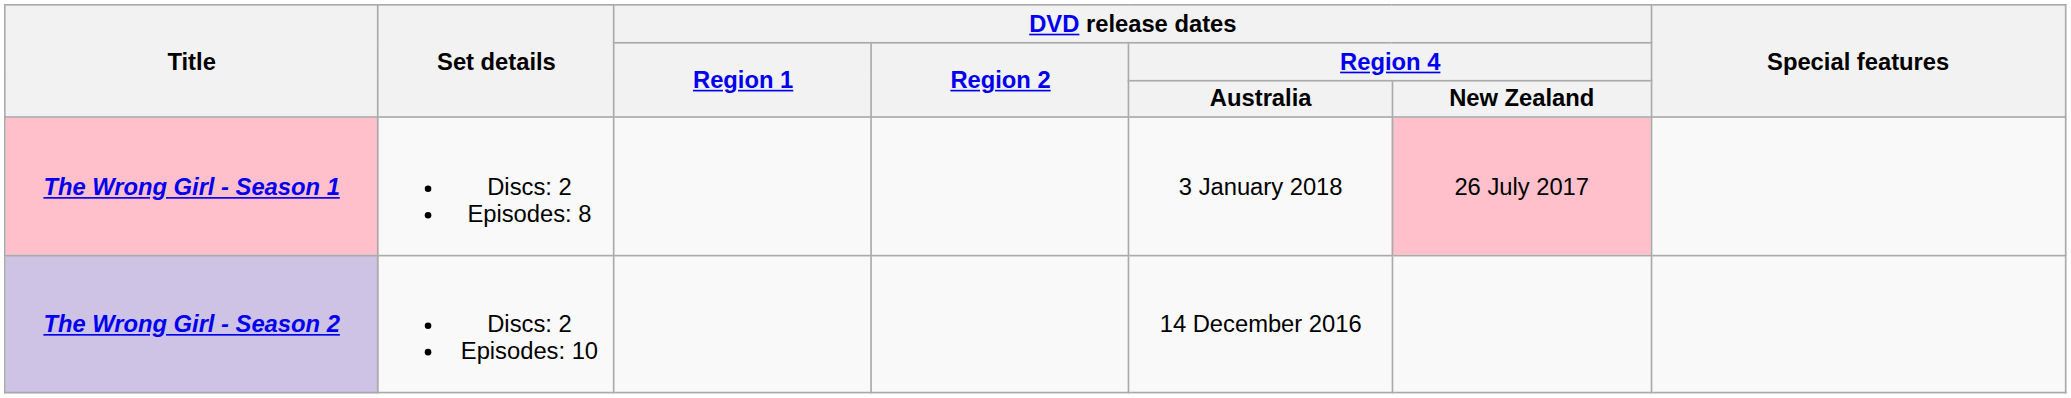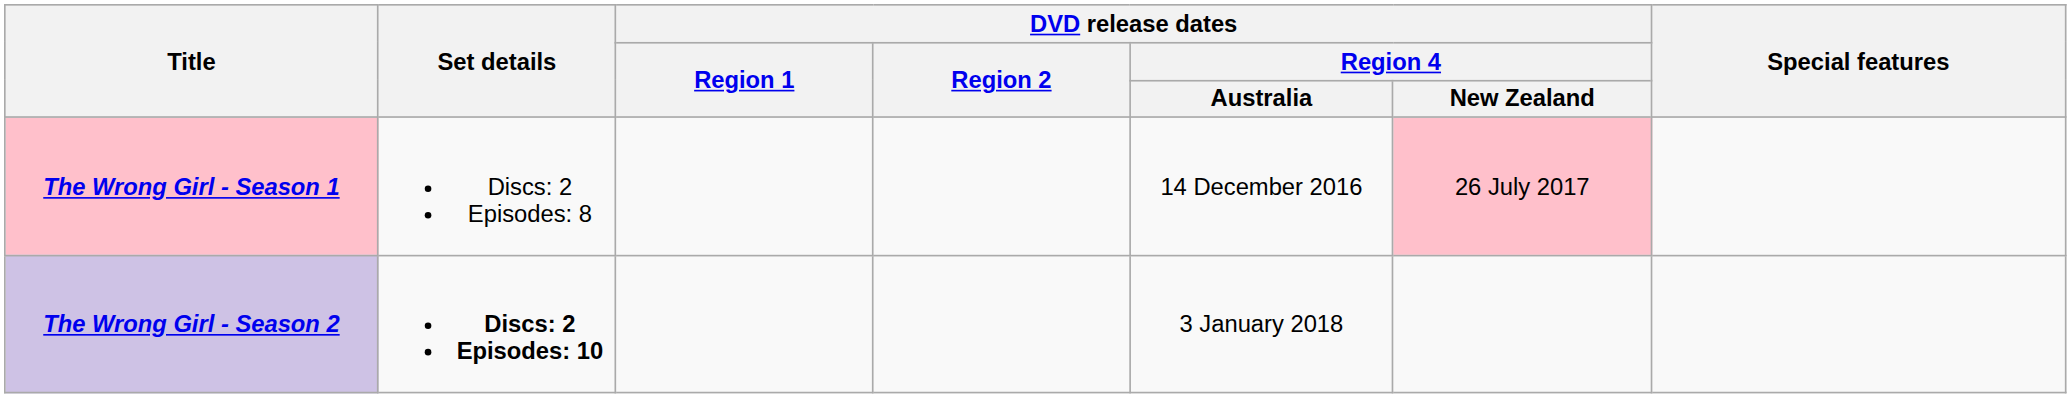The Wrong Girl - Season 1 | DVD release dates / Region 4 / Australia: 3 January 2018 -> 14 December 2016
The Wrong Girl - Season 2 | Set details: normal -> bold
The Wrong Girl - Season 2 | DVD release dates / Region 4 / Australia: 14 December 2016 -> 3 January 2018
